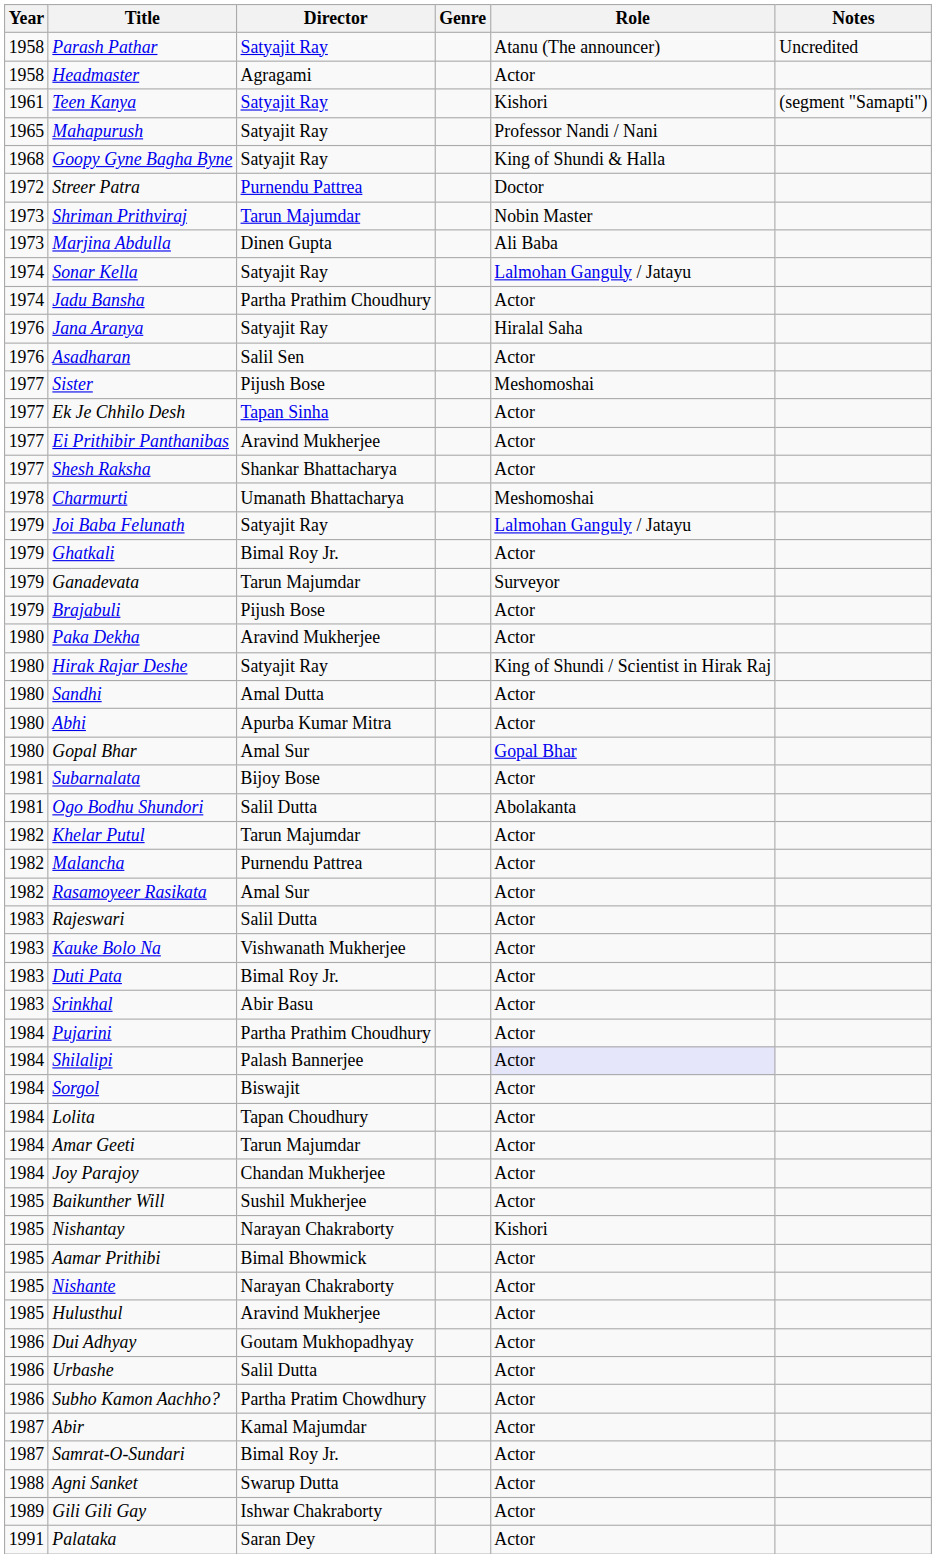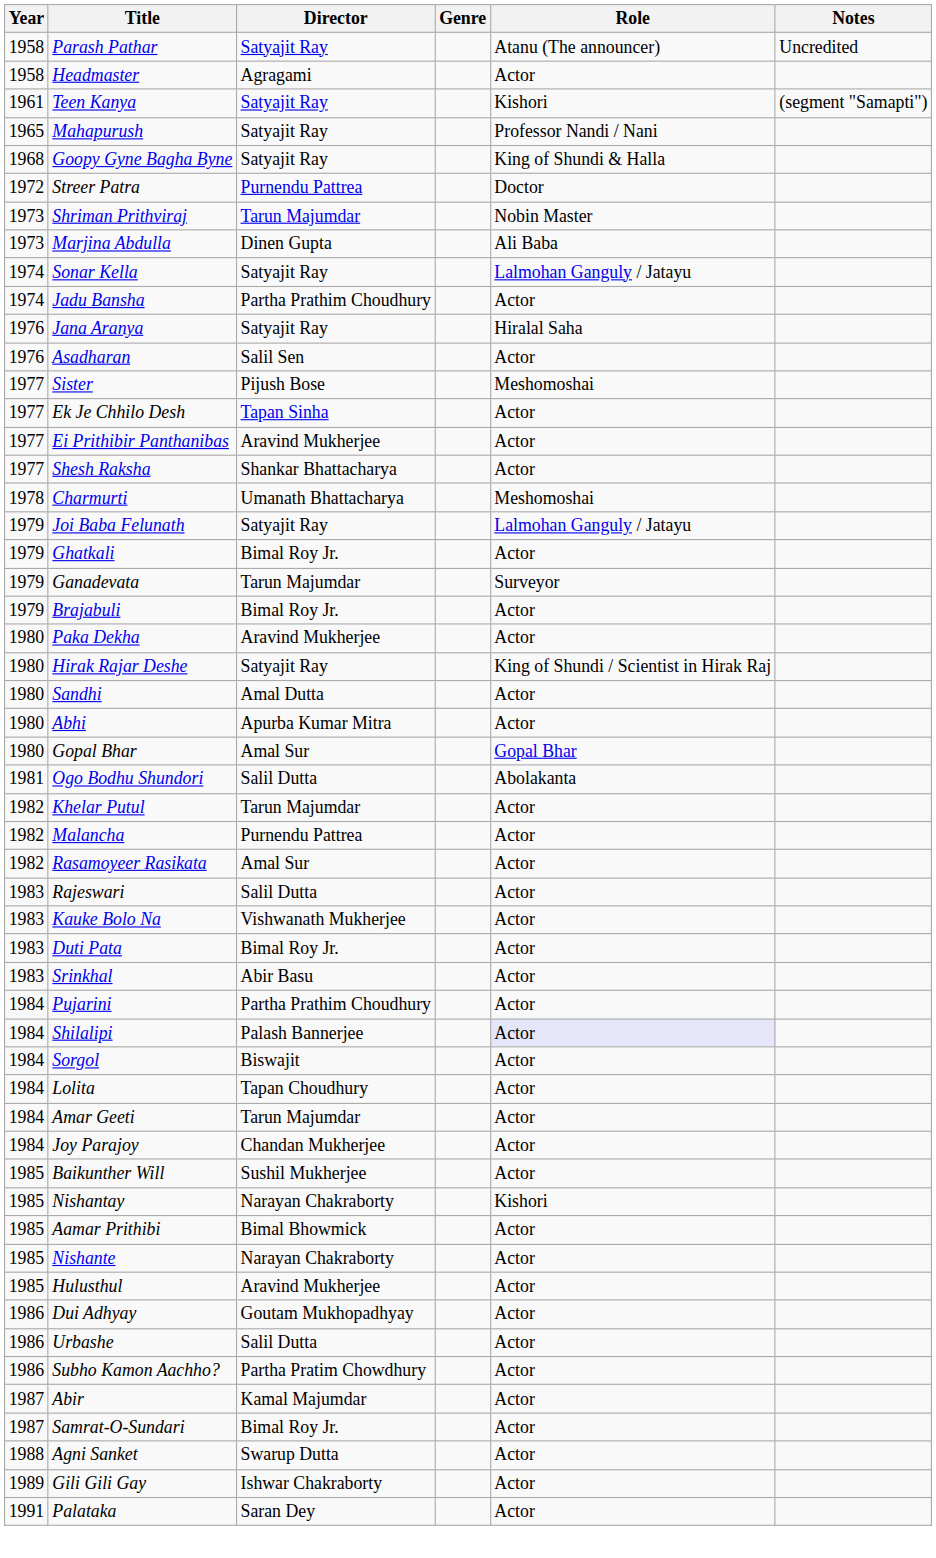Brajabuli | Director: Pijush Bose -> Bimal Roy Jr.
- row: 1981 | Subarnalata | Bijoy Bose | Actor
